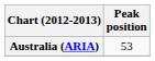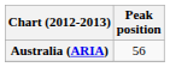Australia (ARIA) | Peak position: 53 -> 56
